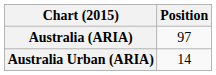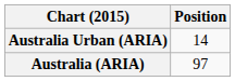rows swapped: Australia (ARIA) <-> Australia Urban (ARIA)
